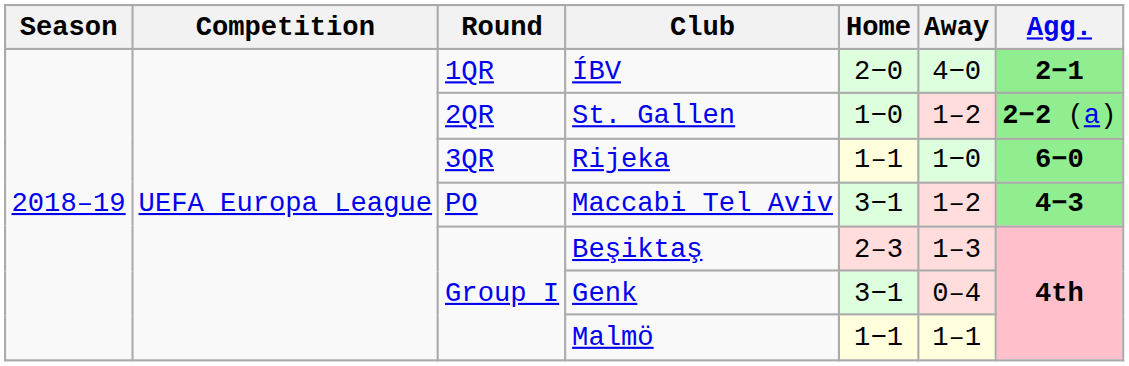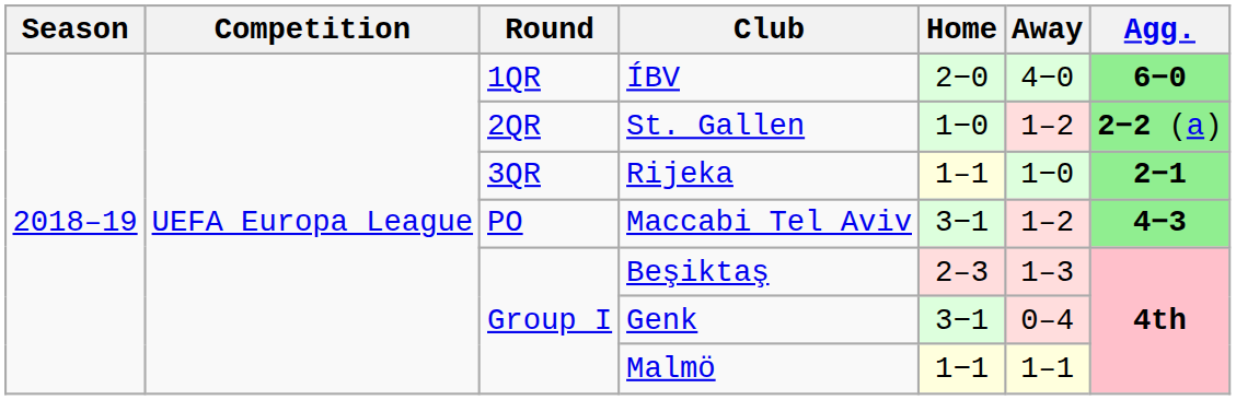ÍBV | Agg.: 2−1 -> 6−0
Rijeka | Agg.: 6−0 -> 2−1
